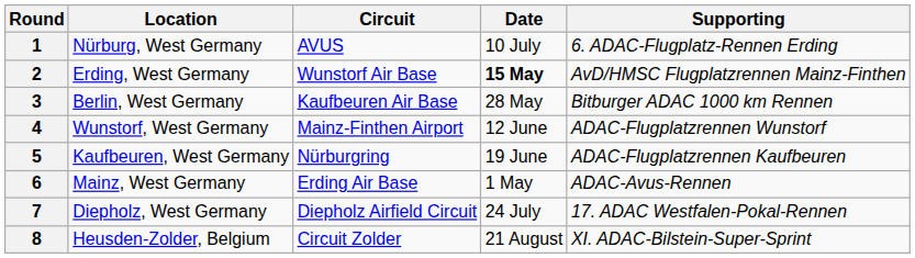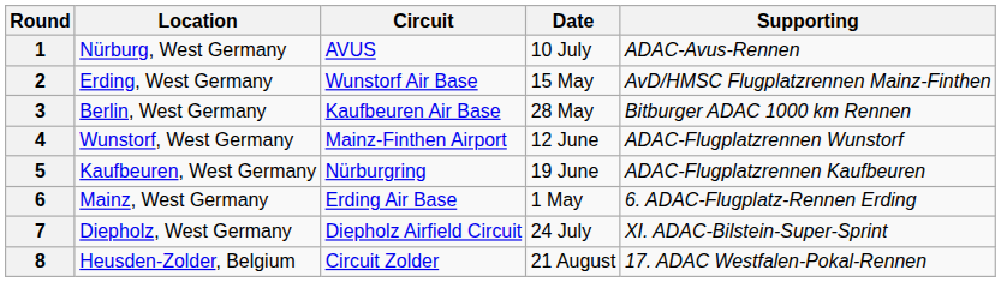1 | Supporting: 6. ADAC-Flugplatz-Rennen Erding -> ADAC-Avus-Rennen
2 | Date: bold -> normal
6 | Supporting: ADAC-Avus-Rennen -> 6. ADAC-Flugplatz-Rennen Erding
7 | Supporting: 17. ADAC Westfalen-Pokal-Rennen -> XI. ADAC-Bilstein-Super-Sprint
8 | Supporting: XI. ADAC-Bilstein-Super-Sprint -> 17. ADAC Westfalen-Pokal-Rennen
